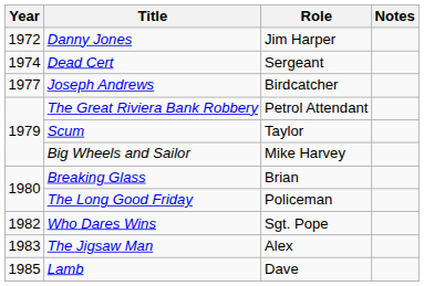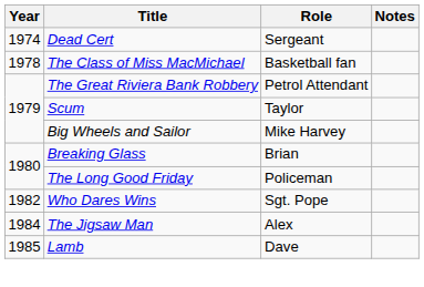- row: 1972 | Danny Jones | Jim Harper
- row: 1977 | Joseph Andrews | Birdcatcher
+ row: 1978 | The Class of Miss MacMichael | Basketball fan
The Jigsaw Man | Year: 1983 -> 1984
